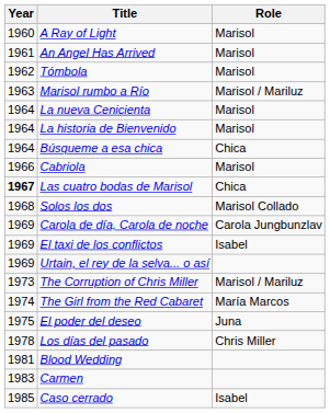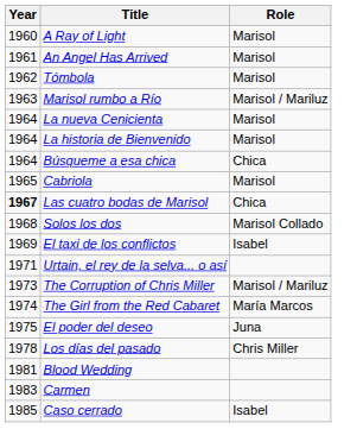Cabriola | Year: 1966 -> 1965
- row: 1969 | Carola de día, Carola de noche | Carola Jungbunzlav
Urtain, el rey de la selva... o así | Year: 1969 -> 1971
